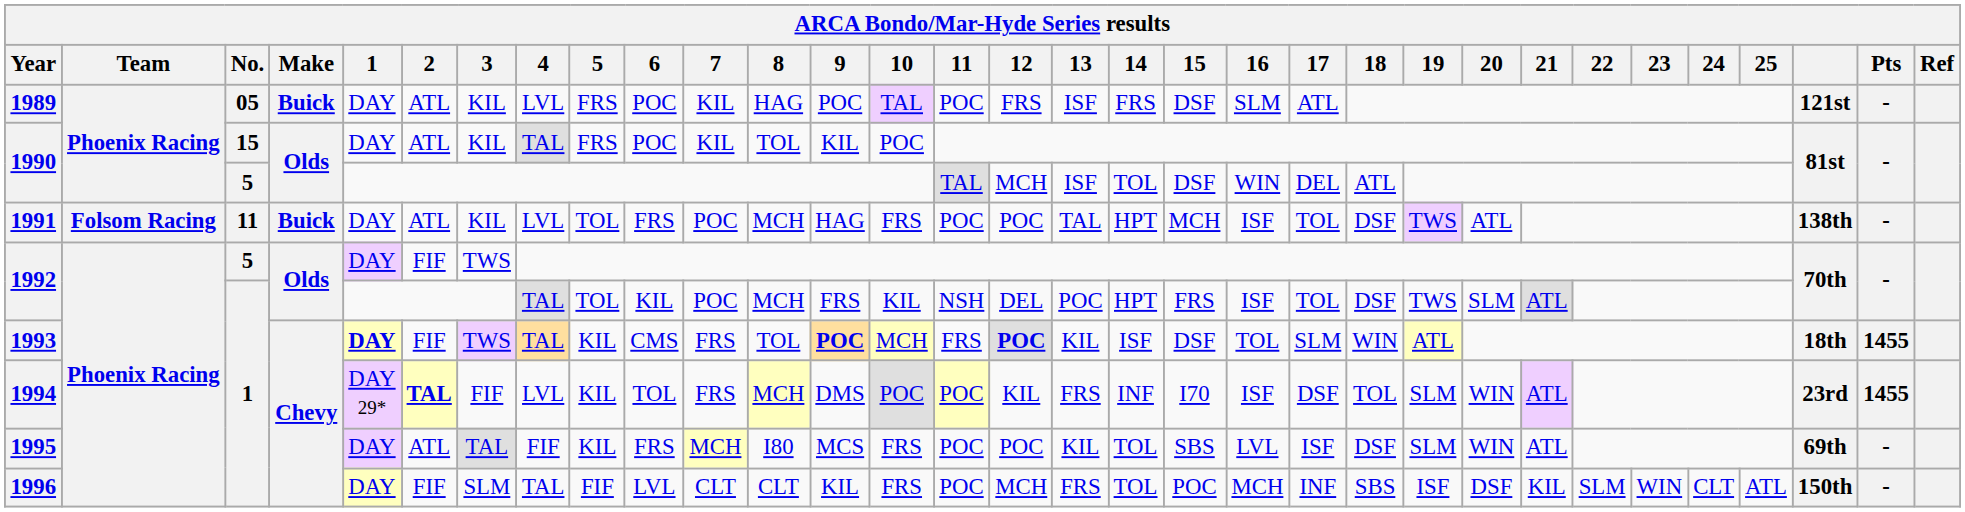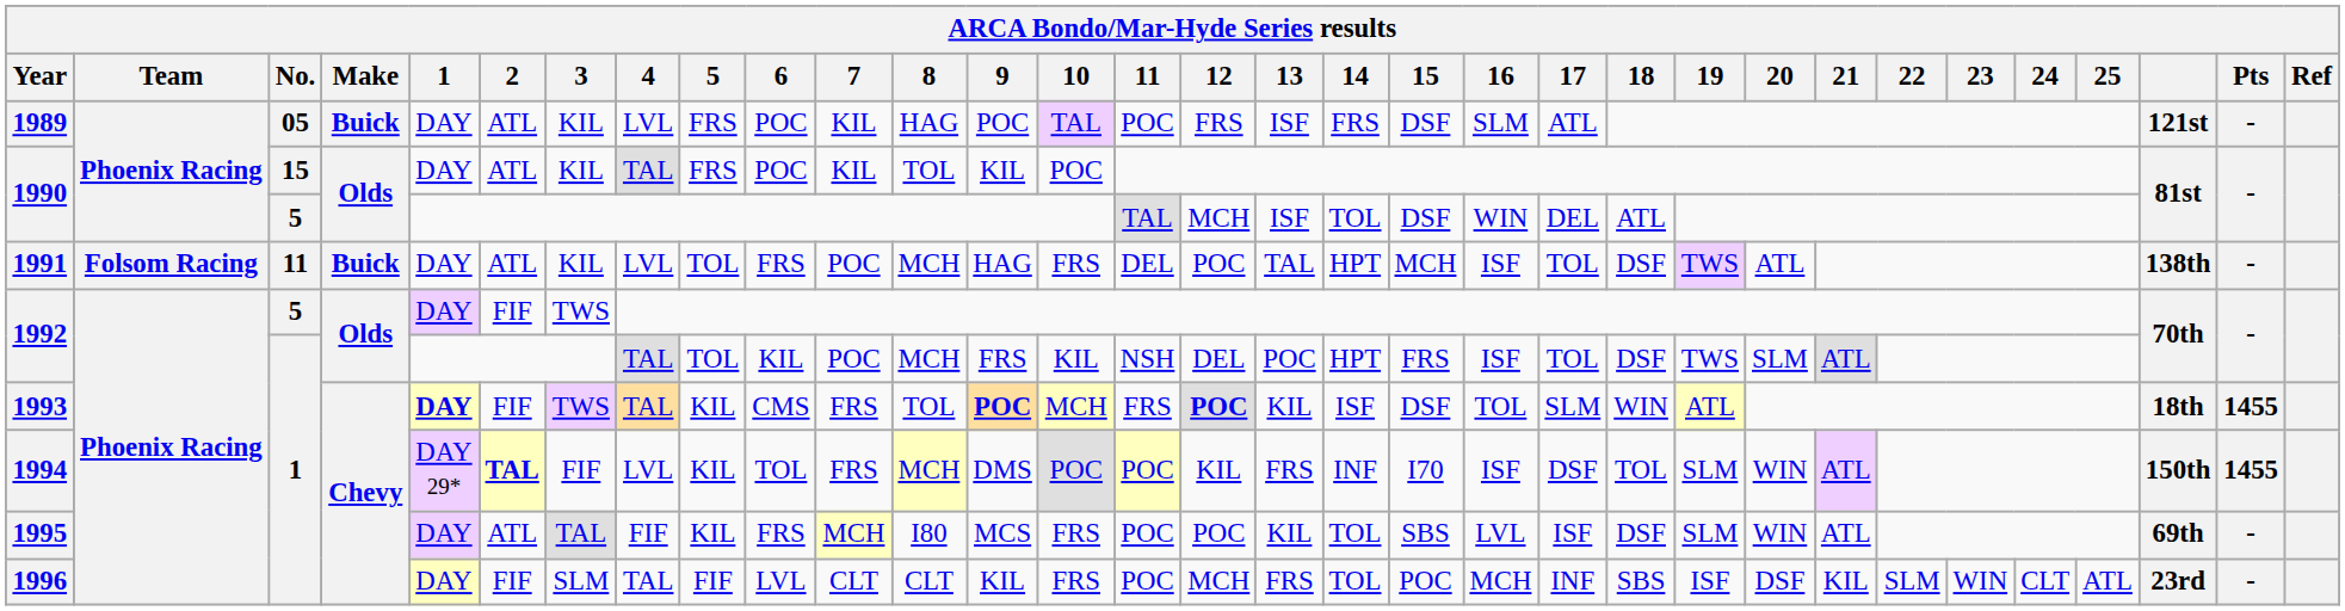1991 | 11: POC -> DEL
1994 | column 30: 23rd -> 150th
1996 | column 30: 150th -> 23rd
